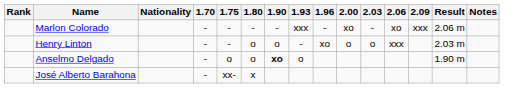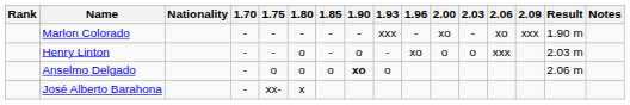+ column: 1.85 | - | - | o
Marlon Colorado | Result: 2.06 m -> 1.90 m
Anselmo Delgado | Result: 1.90 m -> 2.06 m
